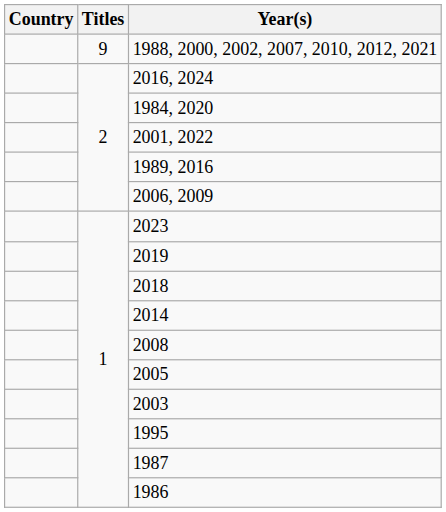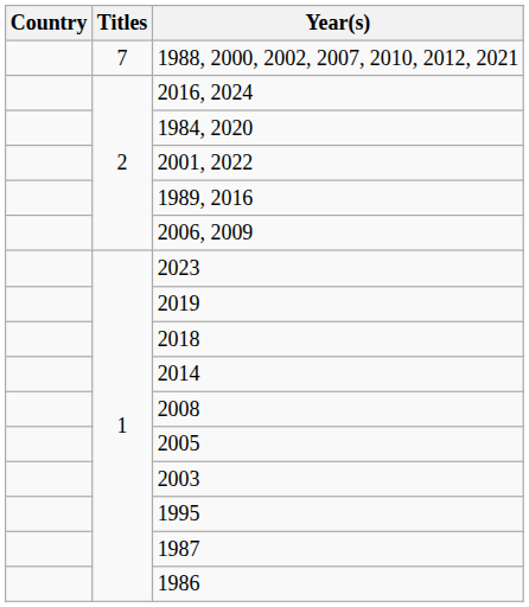1988, 2000, 2002, 2007, 2010, 2012, 2021 | Titles: 9 -> 7
